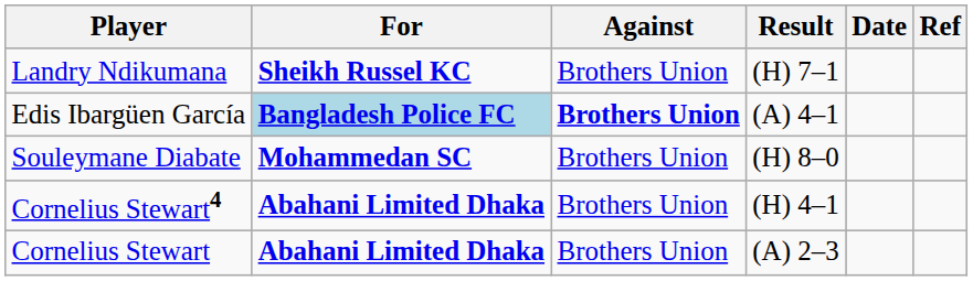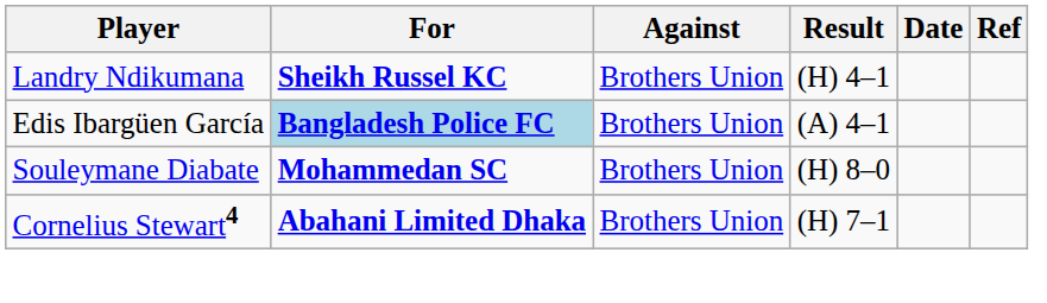Landry Ndikumana | Result: (H) 7–1 -> (H) 4–1
Edis Ibargüen García | Against: bold -> normal
Cornelius Stewart4 | Result: (H) 4–1 -> (H) 7–1
- row: Cornelius Stewart | Abahani Limited Dhaka | Brothers Union | (A) 2–3
